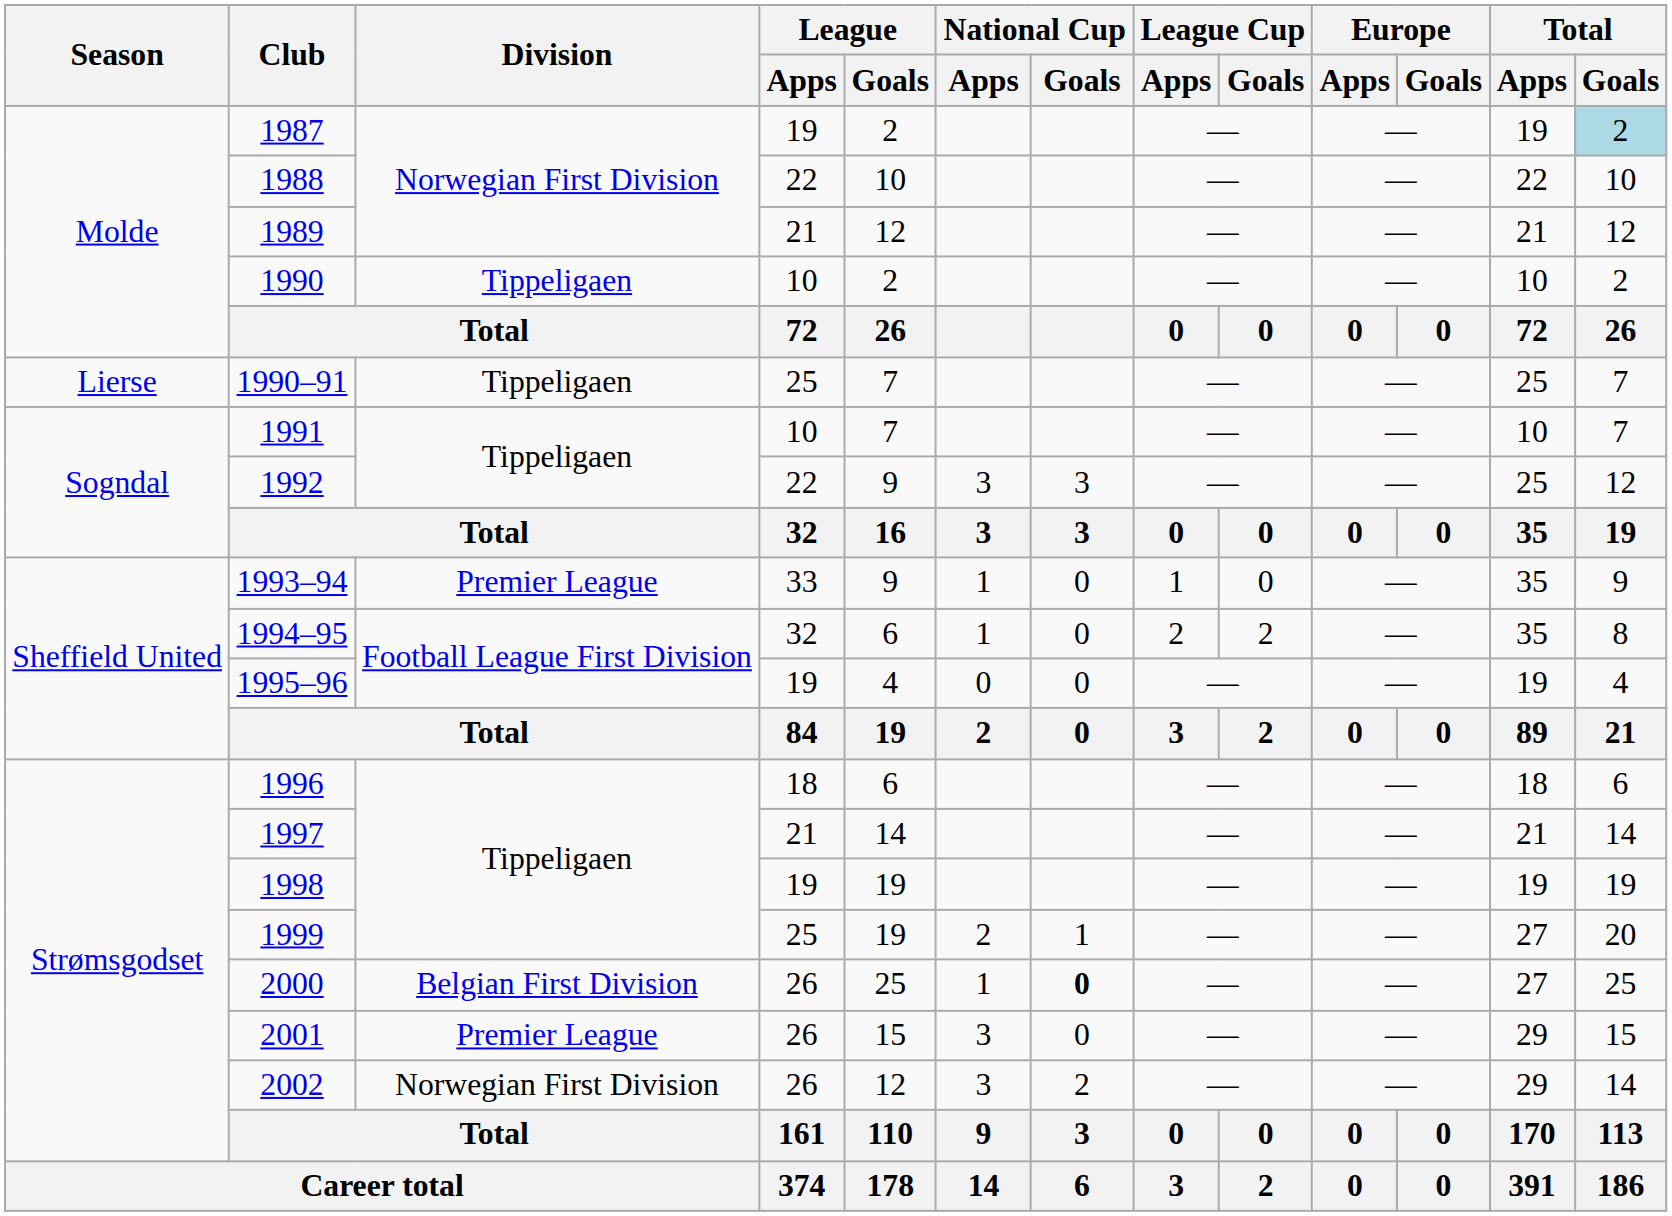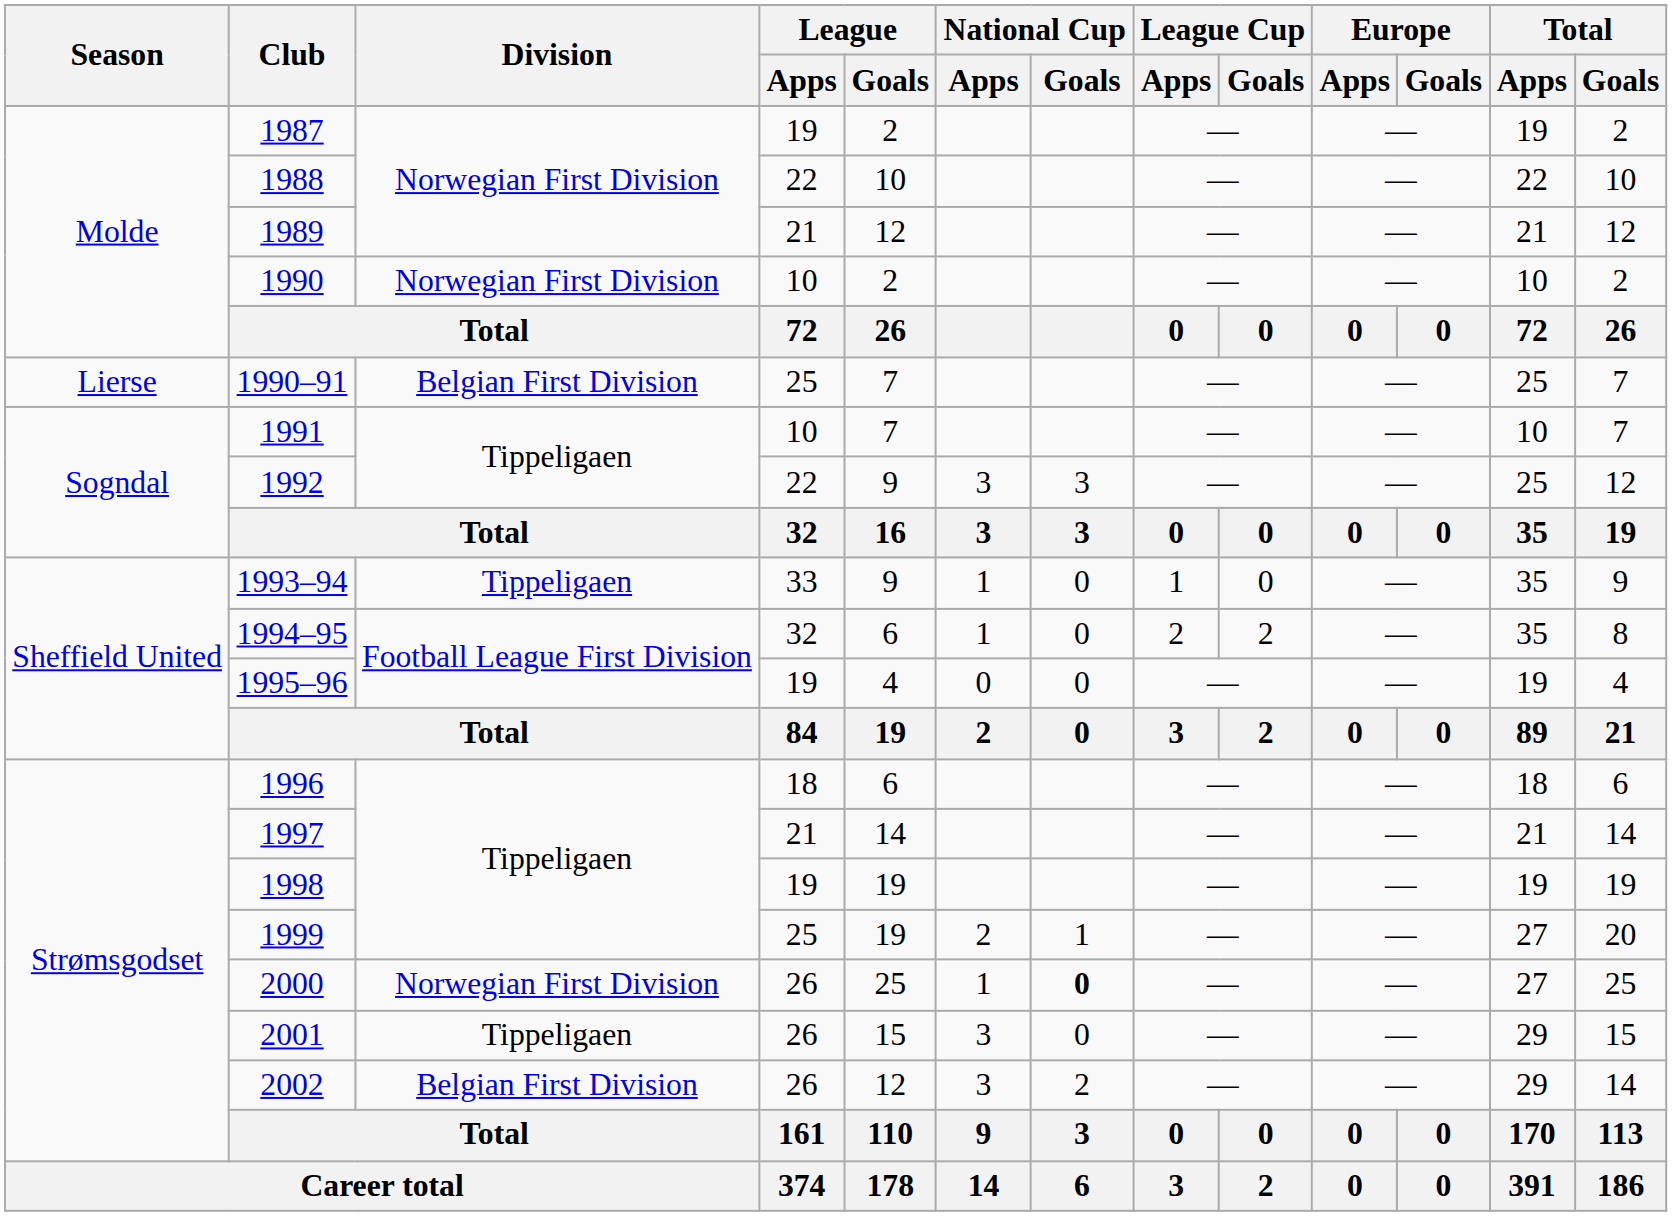1987 | Total / Goals: lightblue background -> no background
1990 | Division: Tippeligaen -> Norwegian First Division
1990–91 | Division: Tippeligaen -> Belgian First Division
1993–94 | Division: Premier League -> Tippeligaen
2000 | Division: Belgian First Division -> Norwegian First Division
2001 | Division: Premier League -> Tippeligaen
2002 | Division: Norwegian First Division -> Belgian First Division
